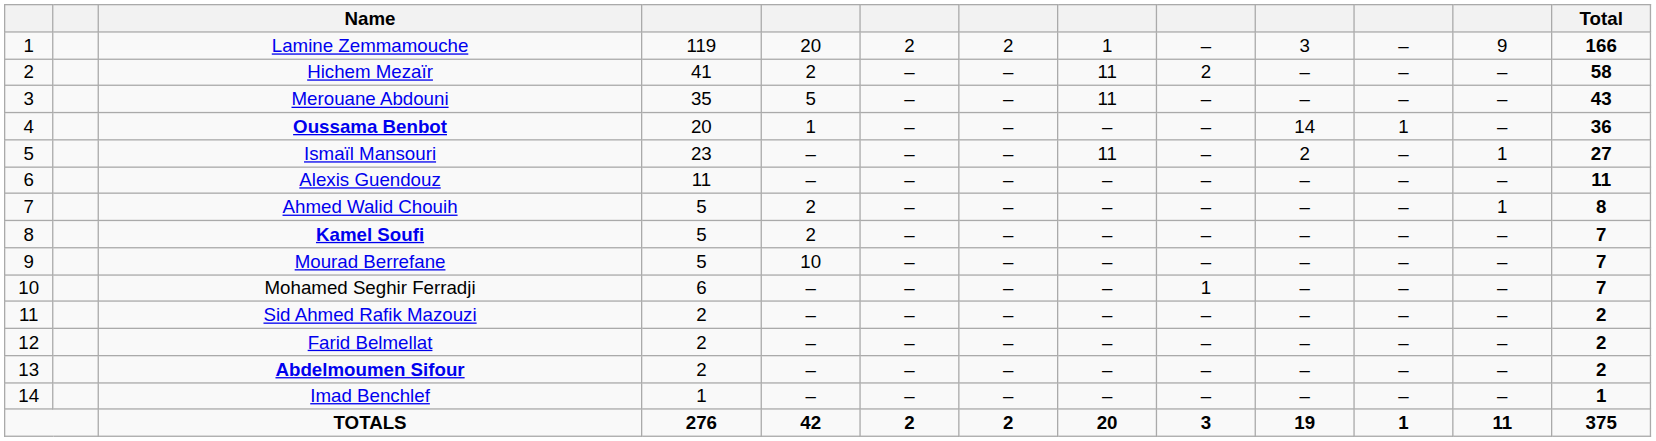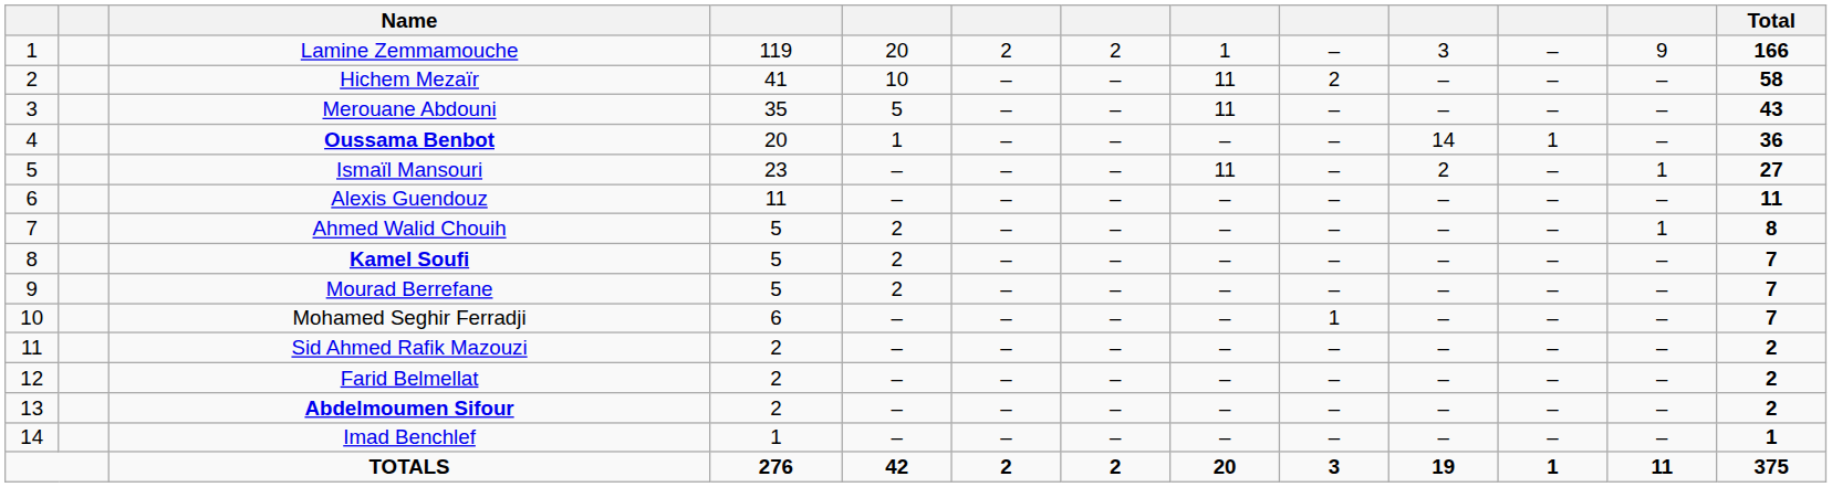Hichem Mezaïr | column 5: 2 -> 10
Mourad Berrefane | column 5: 10 -> 2
